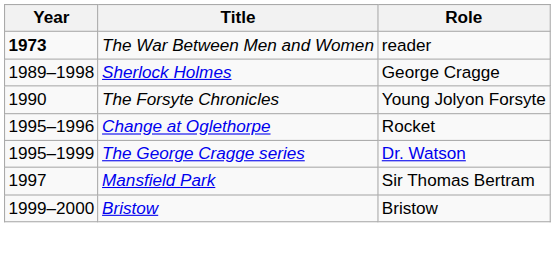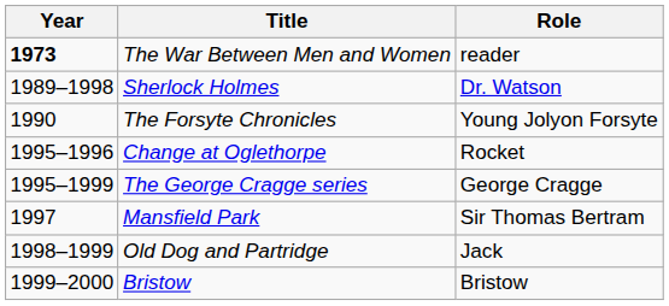Sherlock Holmes | Role: George Cragge -> Dr. Watson
The George Cragge series | Role: Dr. Watson -> George Cragge
+ row: 1998–1999 | Old Dog and Partridge | Jack
